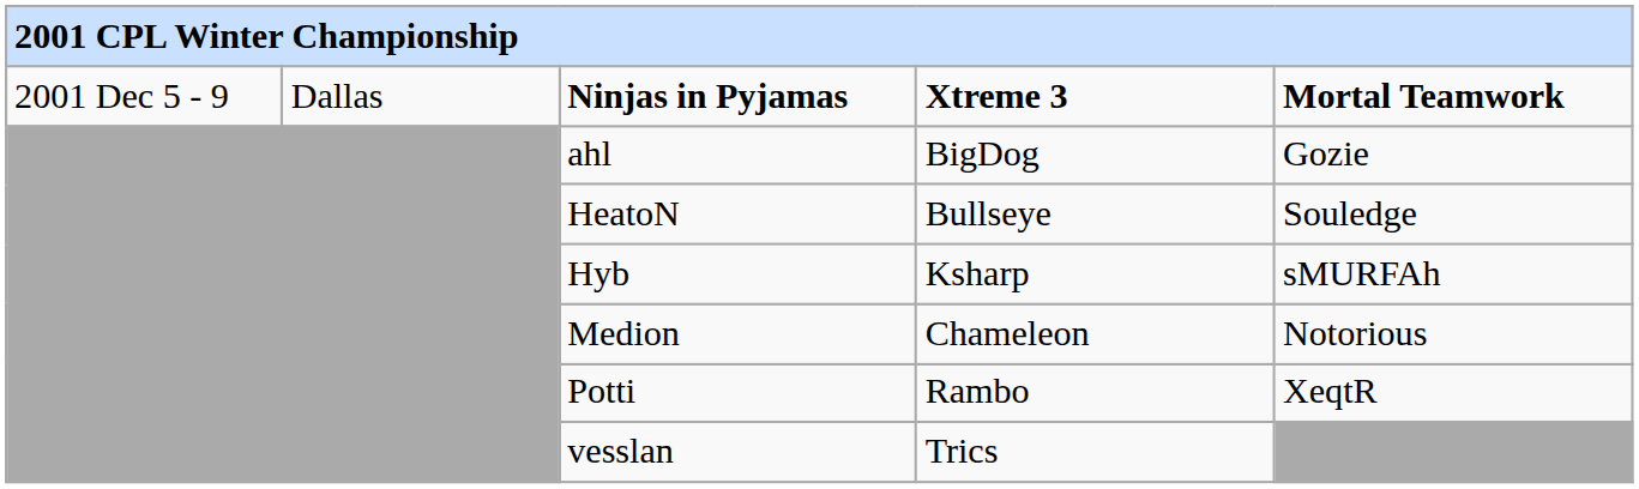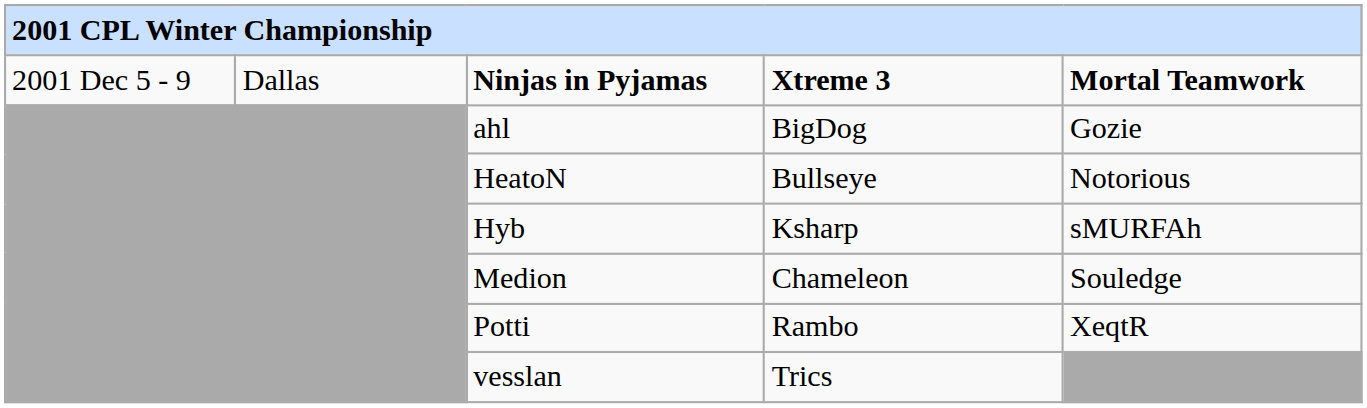HeatoN | column 5: Souledge -> Notorious
Medion | column 5: Notorious -> Souledge
